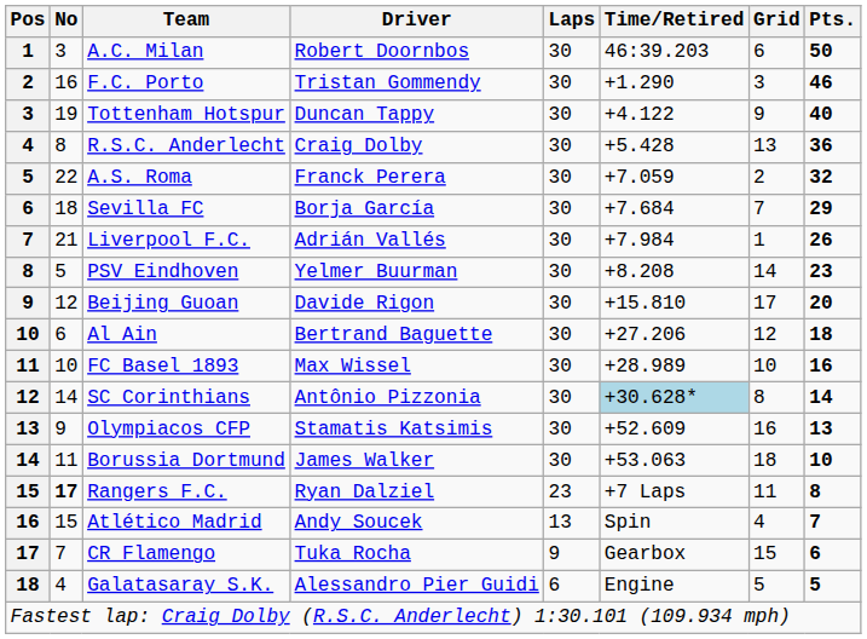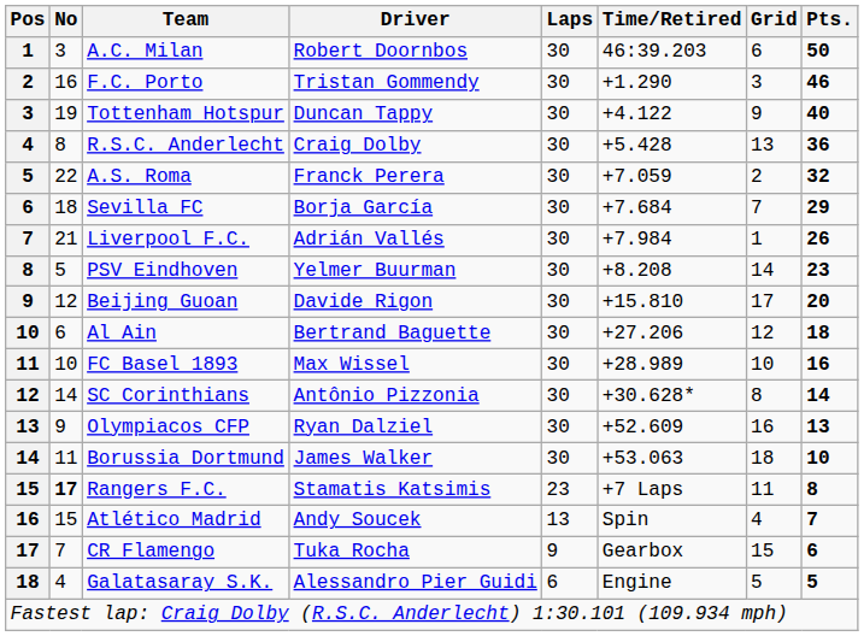SC Corinthians | Time/Retired: lightblue background -> no background
Olympiacos CFP | Driver: Stamatis Katsimis -> Ryan Dalziel
Rangers F.C. | Driver: Ryan Dalziel -> Stamatis Katsimis
